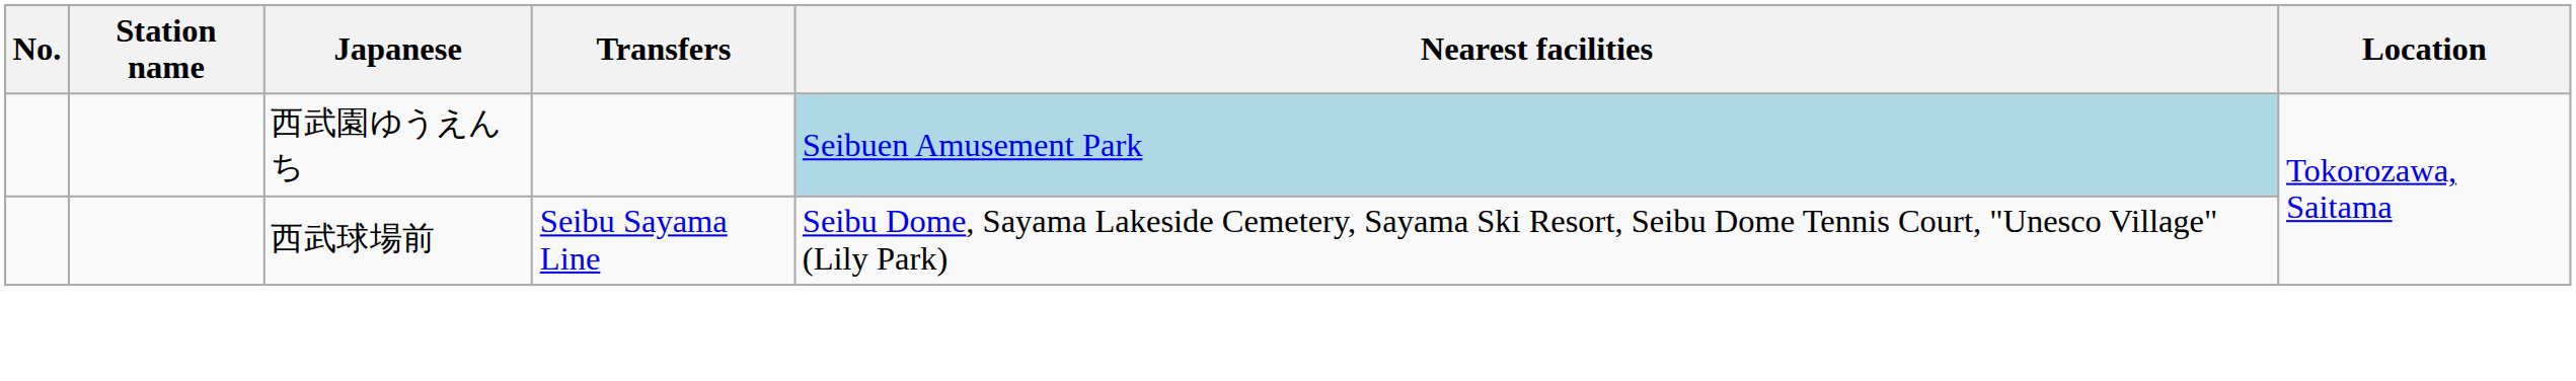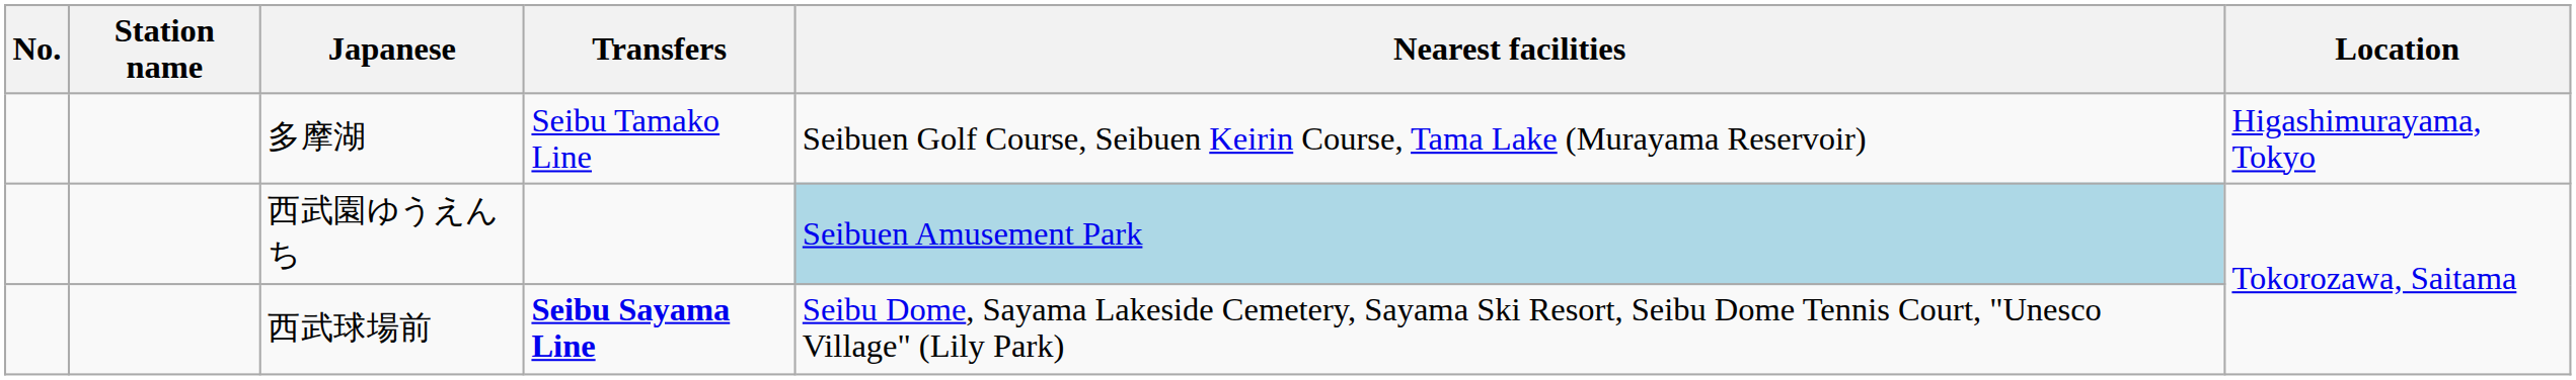+ row: 多摩湖 | Seibu Tamako Line | Seibuen Golf Course, Seibuen Keirin Course, Tama Lake (Murayama Reservoir) | Higashimurayama, Tokyo
西武球場前 | Transfers: normal -> bold
